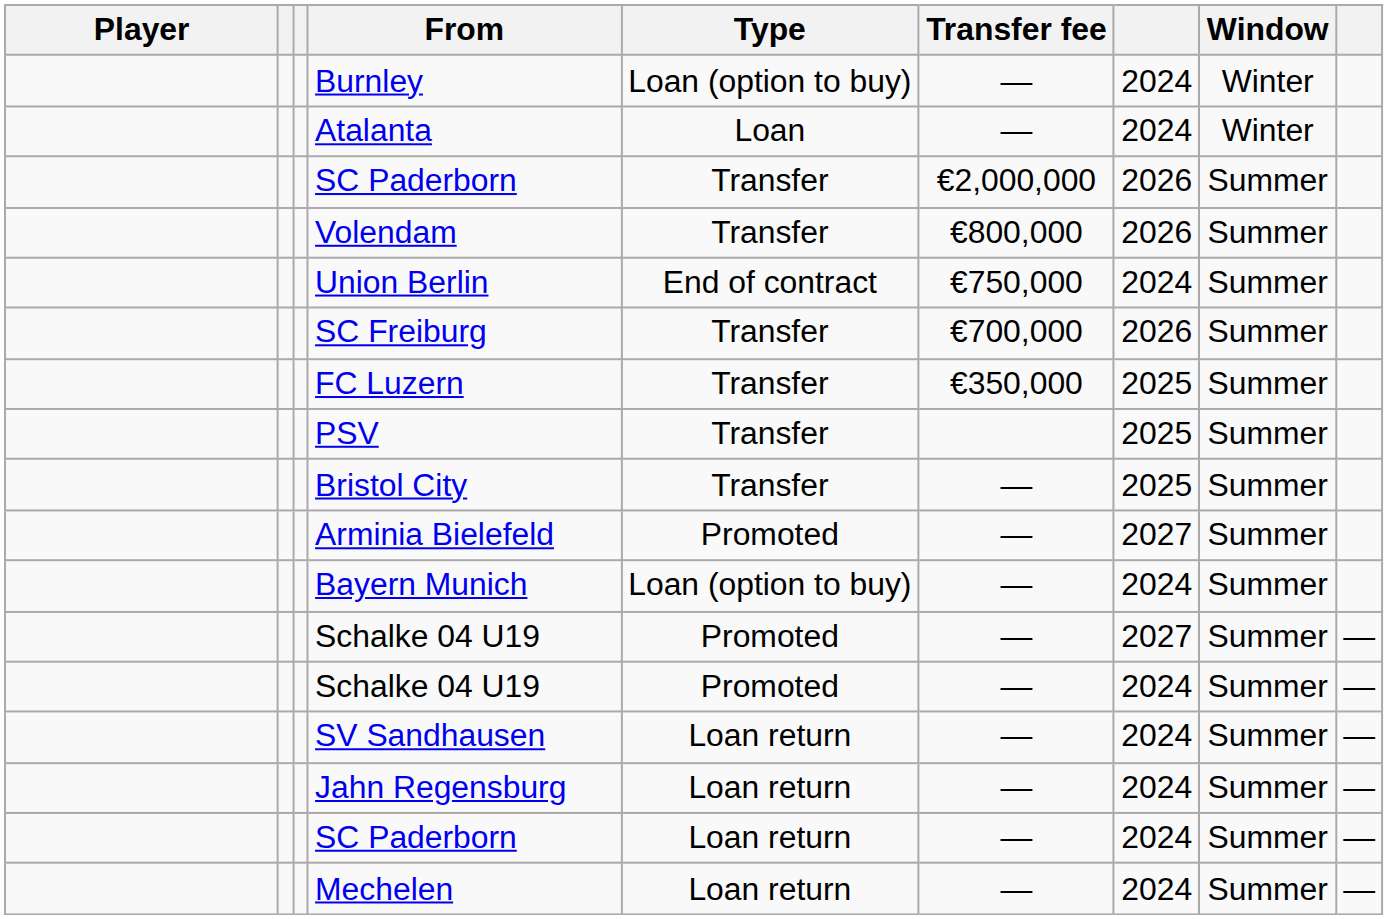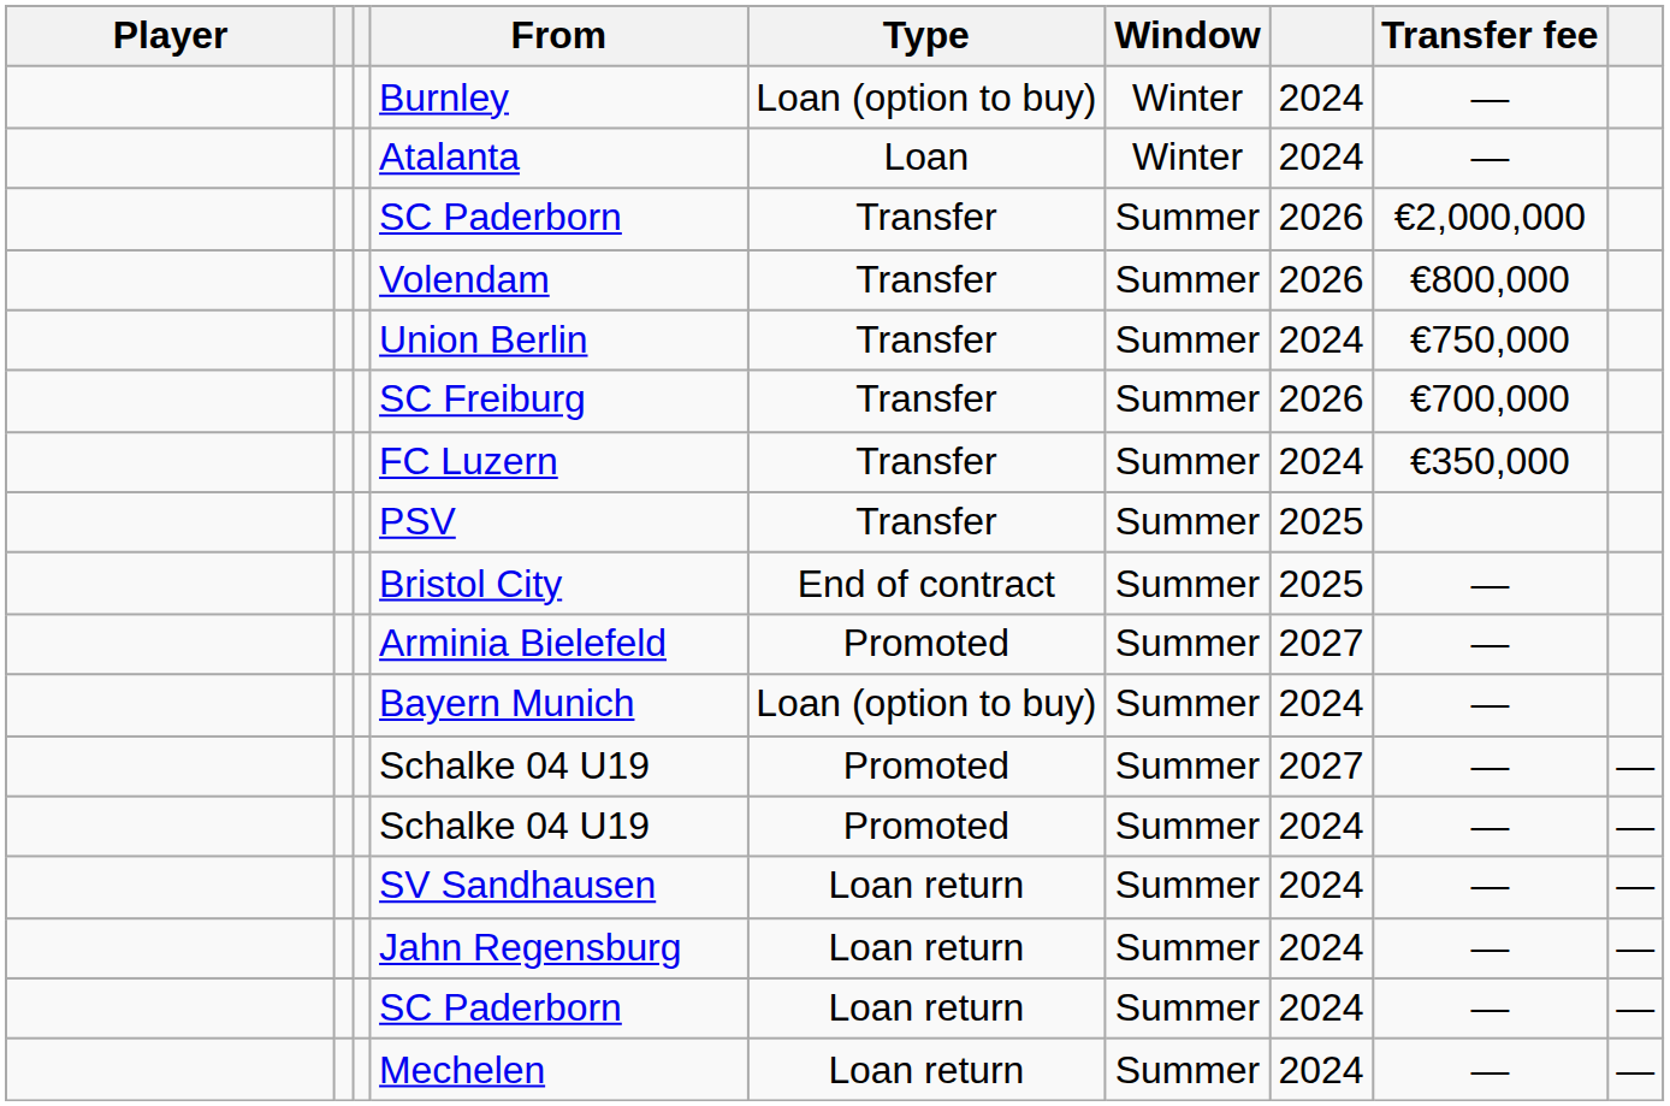columns swapped: Window <-> Transfer fee
Union Berlin | Type: End of contract -> Transfer
FC Luzern | column 7: 2025 -> 2024
Bristol City | Type: Transfer -> End of contract
